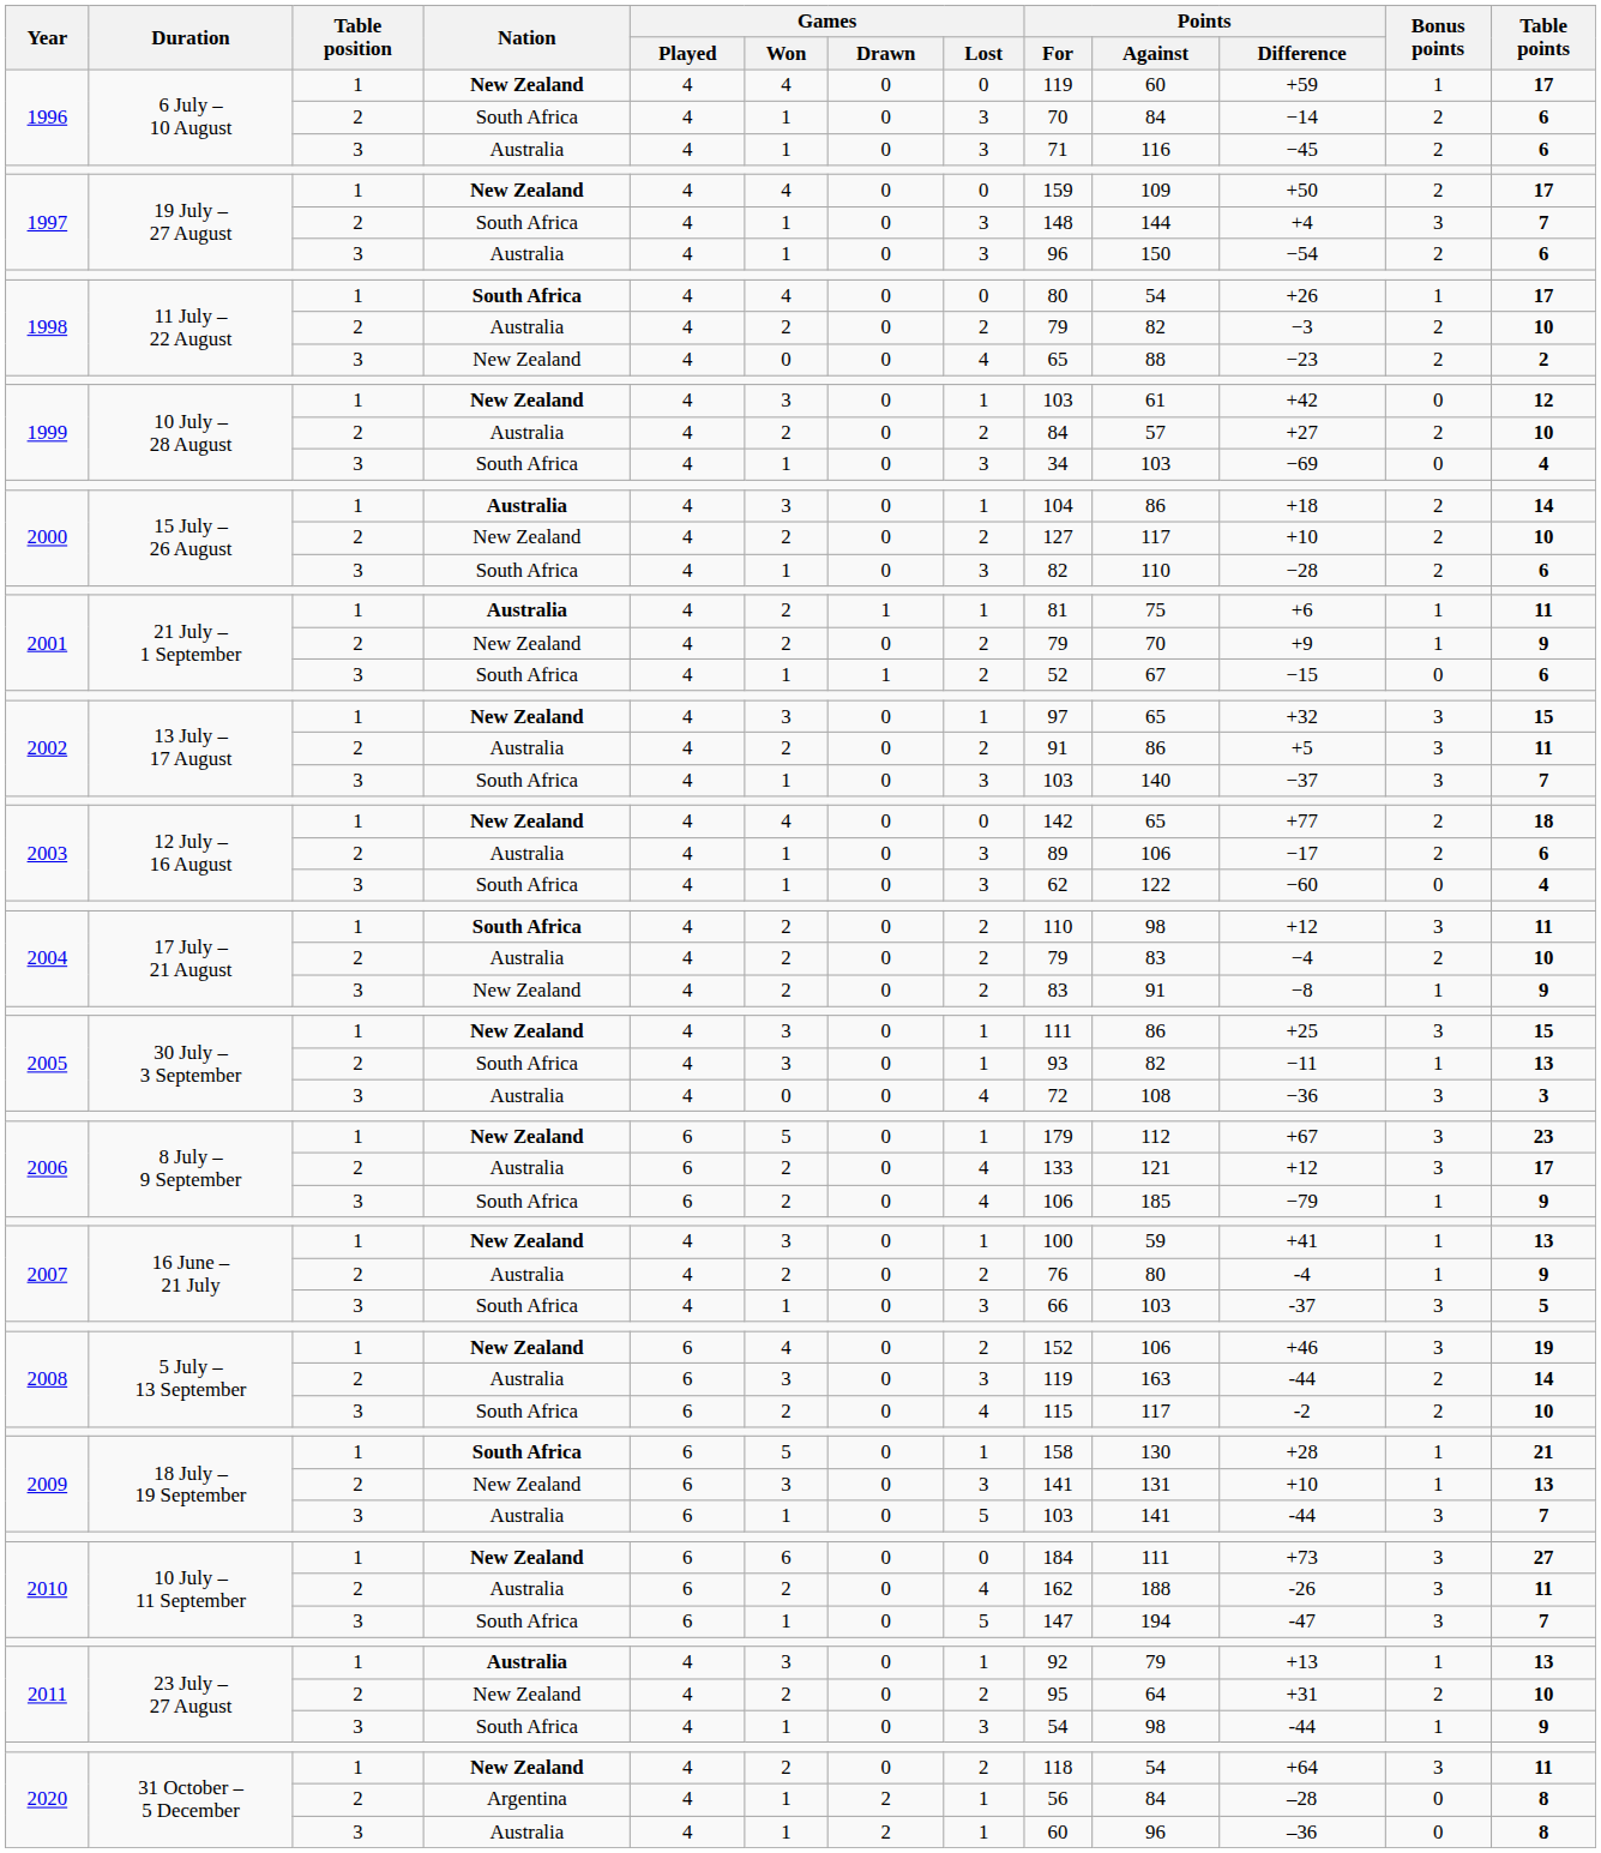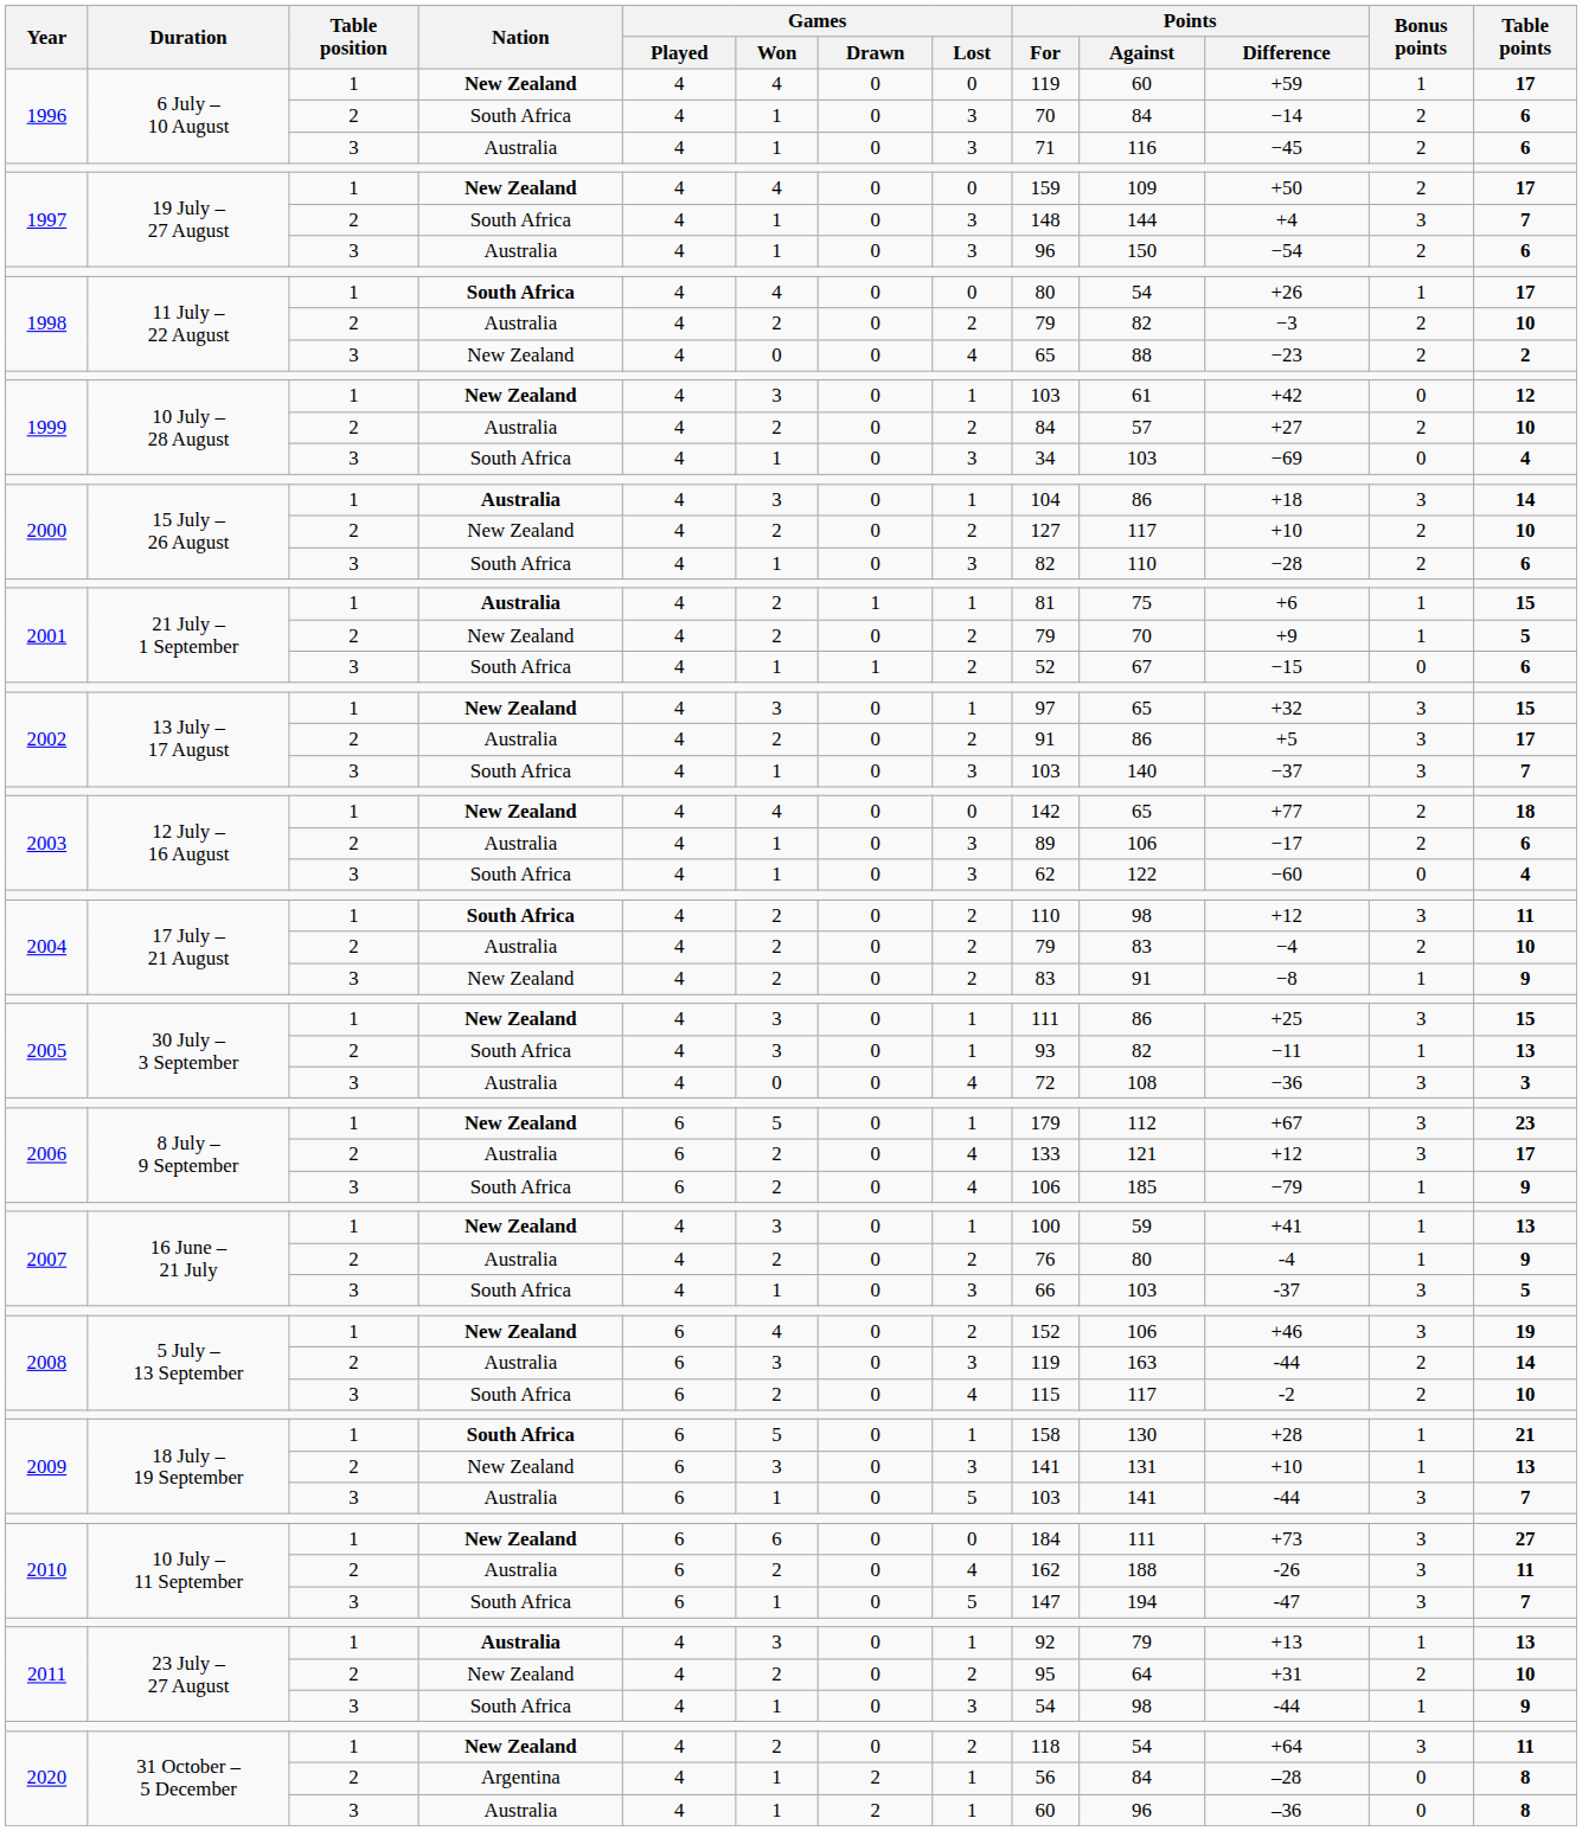2000 / Australia | Bonus points: 2 -> 3
2001 / Australia | Table points: 11 -> 15
2001 / New Zealand | Table points: 9 -> 5
2002 / Australia | Table points: 11 -> 17
